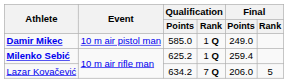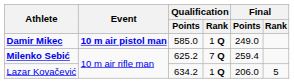Damir Mikec | Event: normal -> bold
Milenko Sebić | Qualification / Rank: 1 Q -> 7 Q
Lazar Kovačević | Qualification / Rank: 7 Q -> 1 Q
